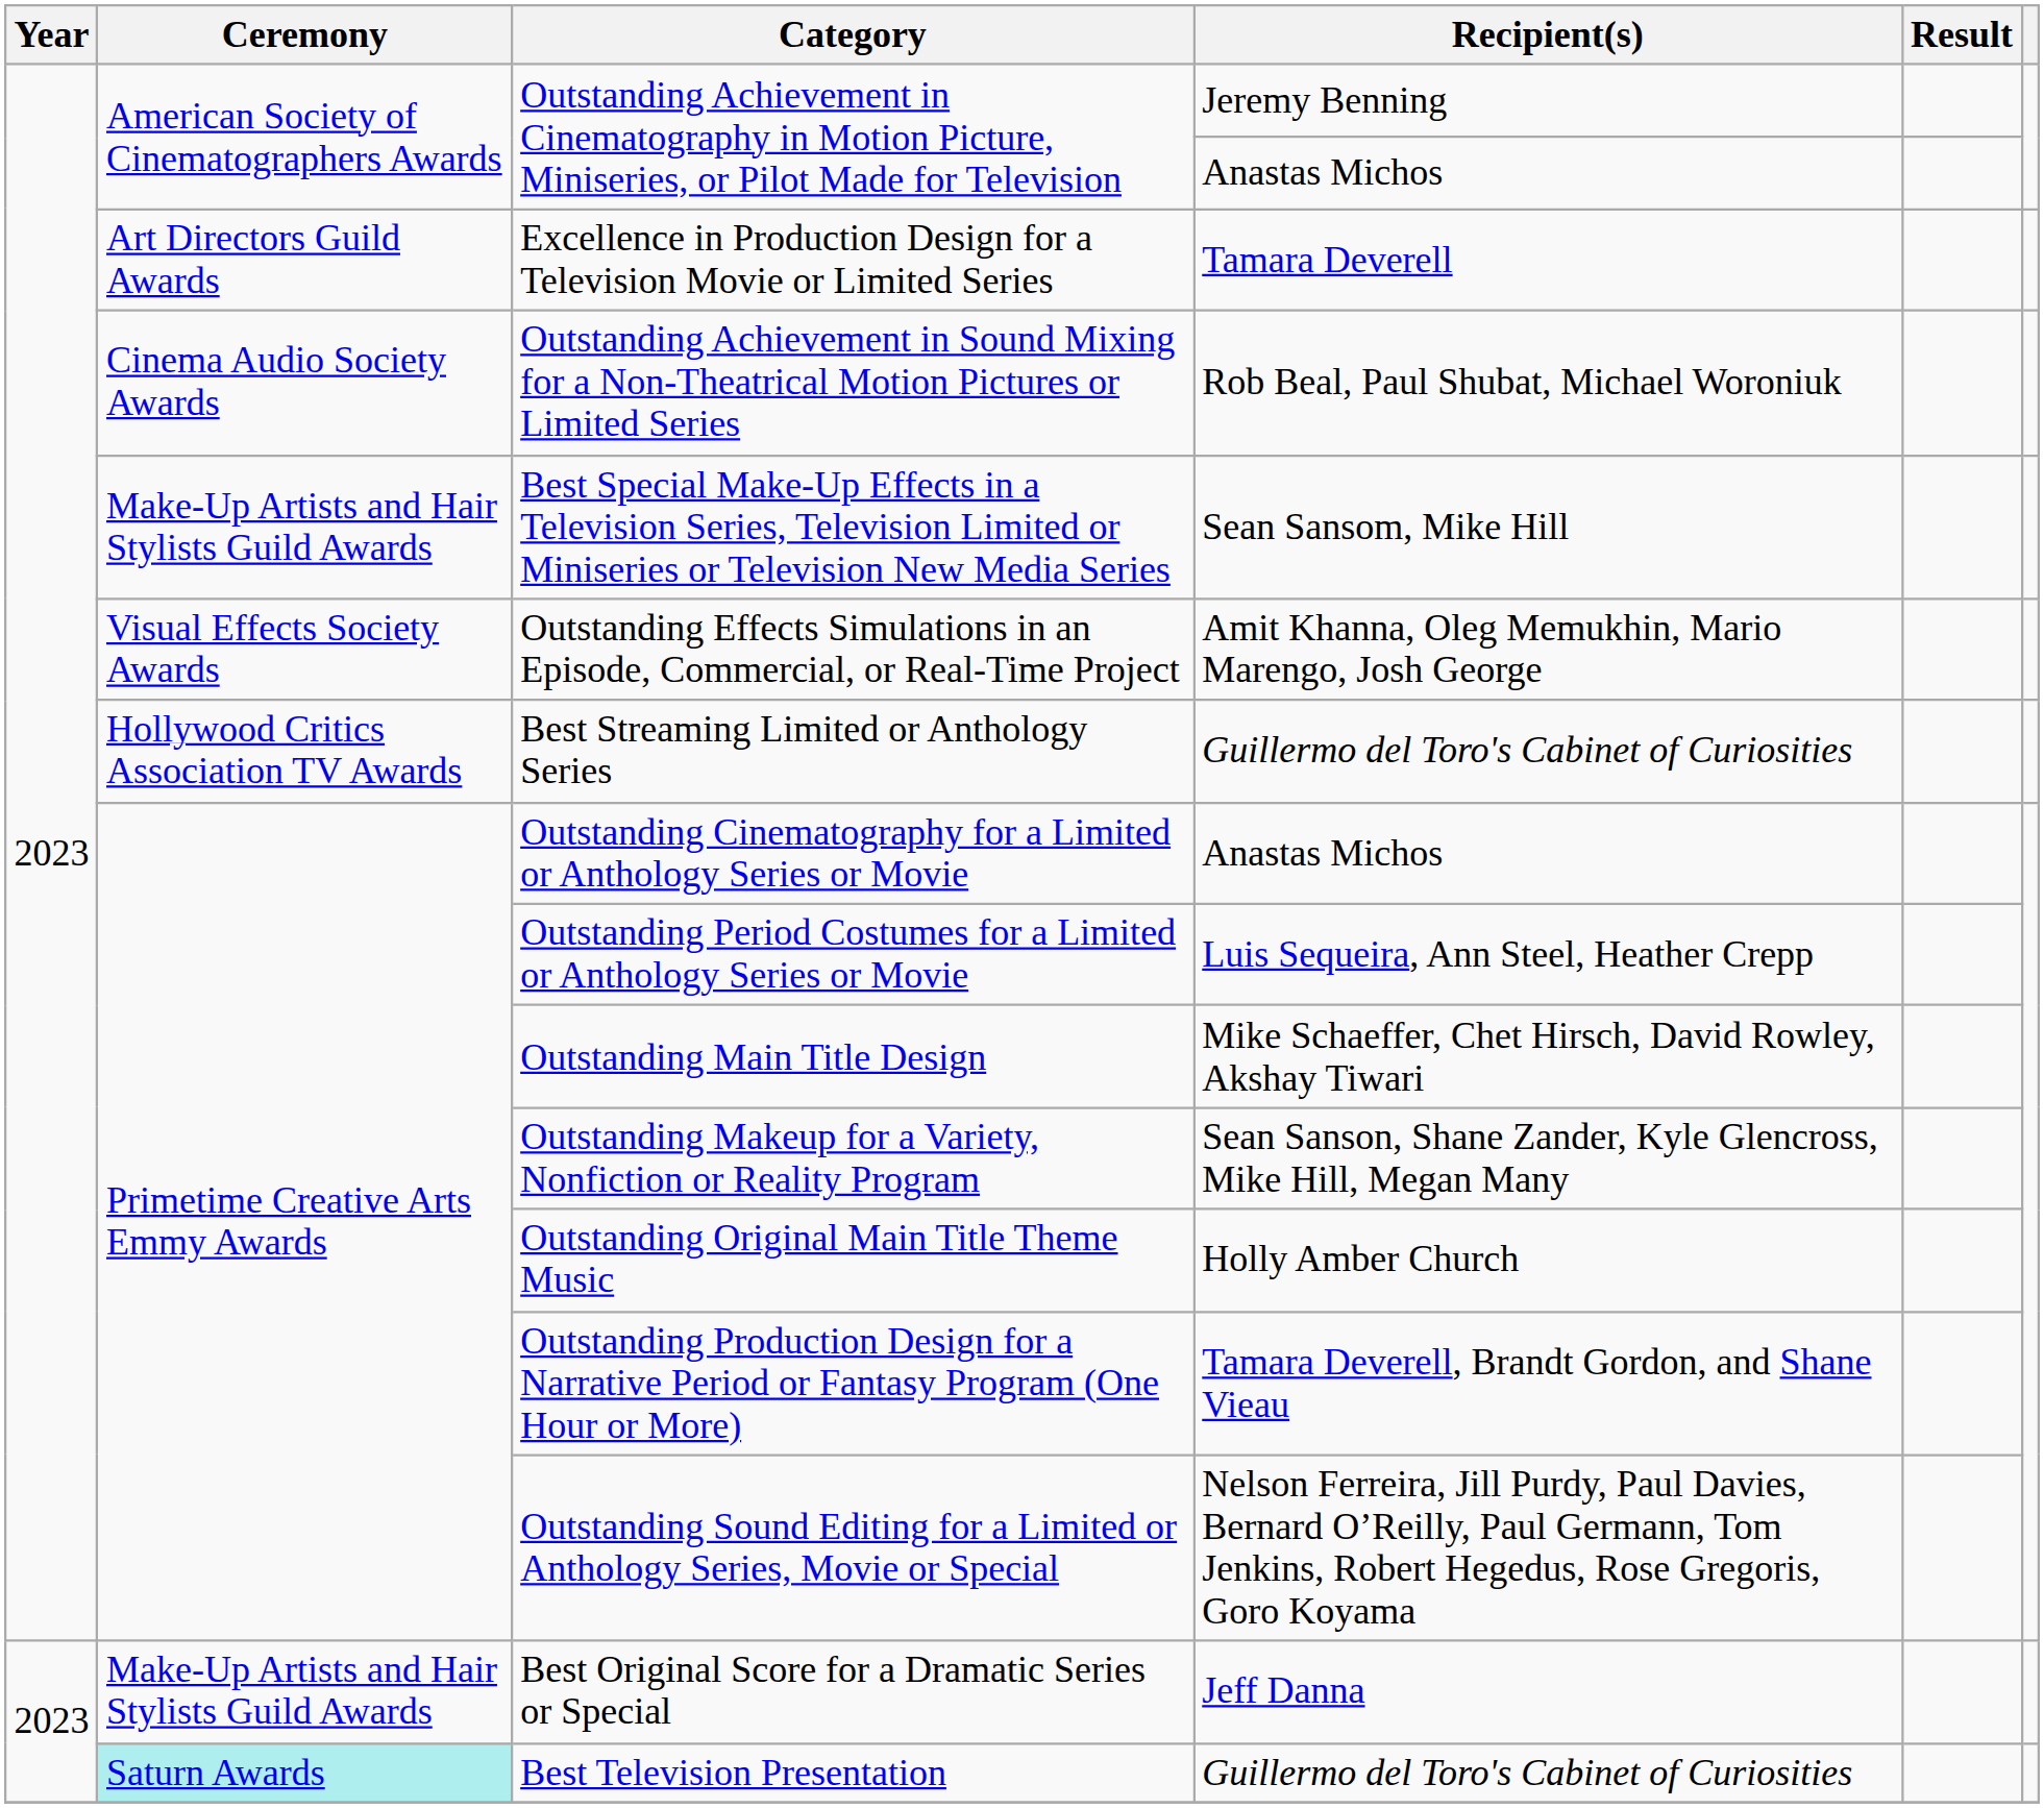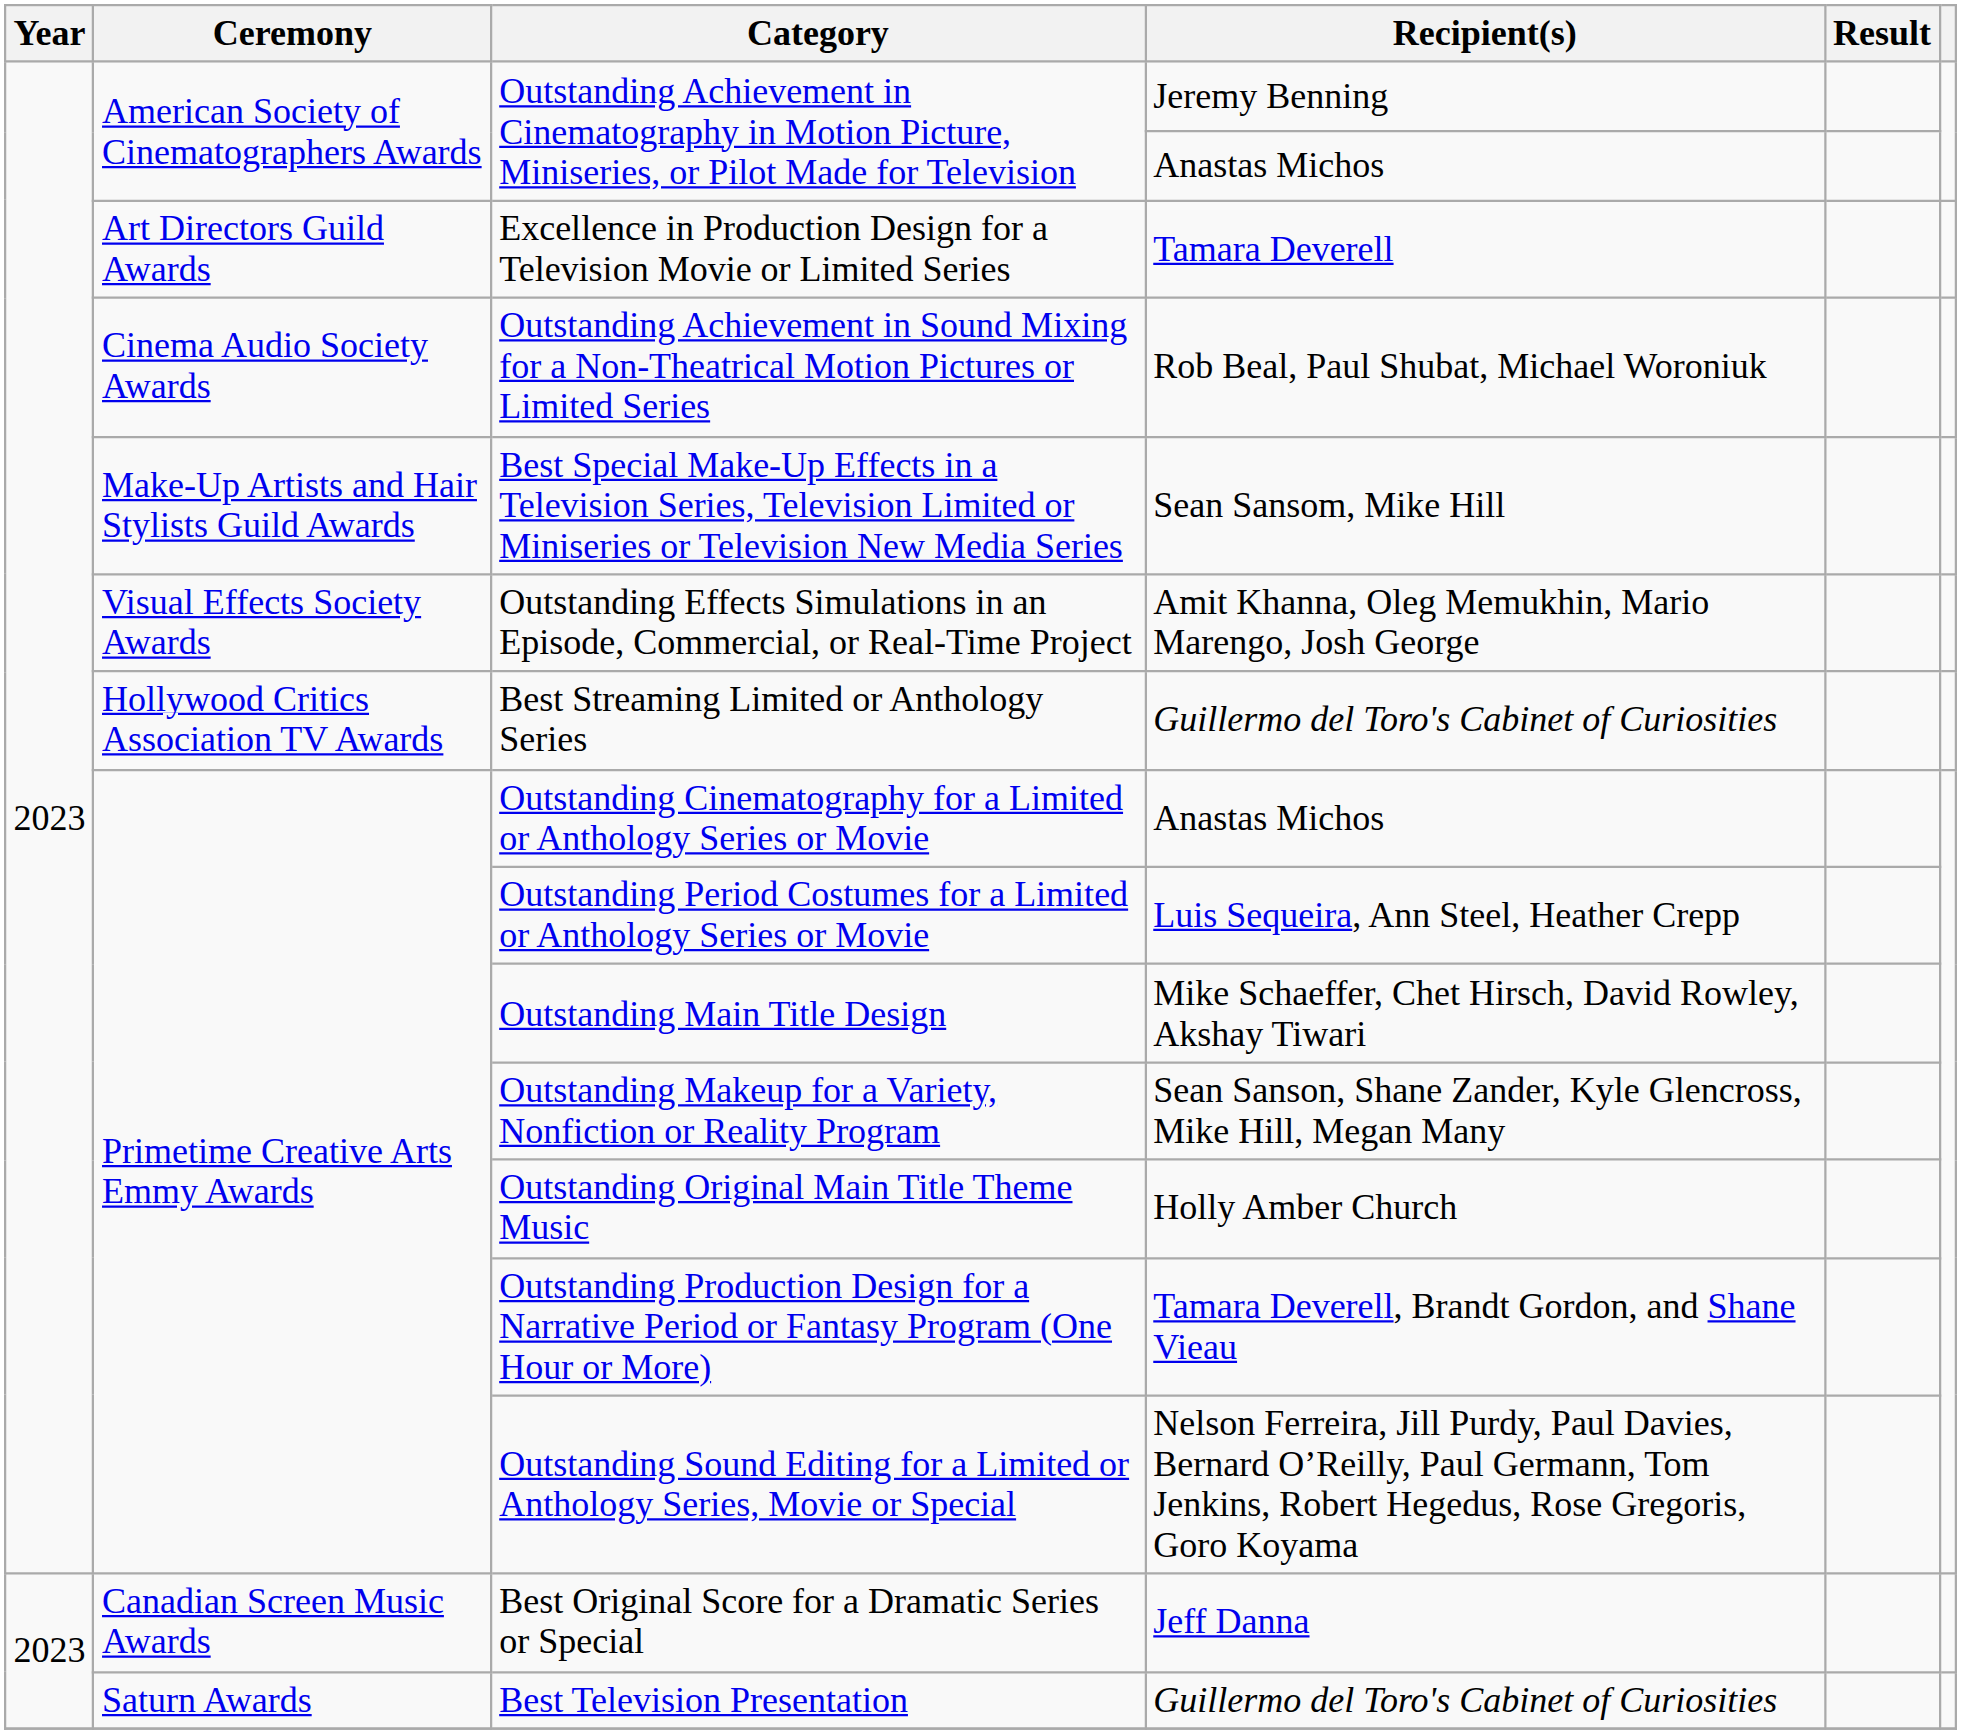Best Original Score for a Dramatic Series or Special | Ceremony: Make-Up Artists and Hair Stylists Guild Awards -> Canadian Screen Music Awards
Best Television Presentation | Ceremony: paleturquoise background -> no background
